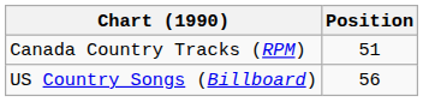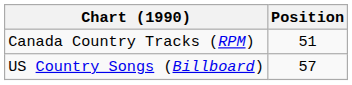US Country Songs (Billboard) | Position: 56 -> 57
